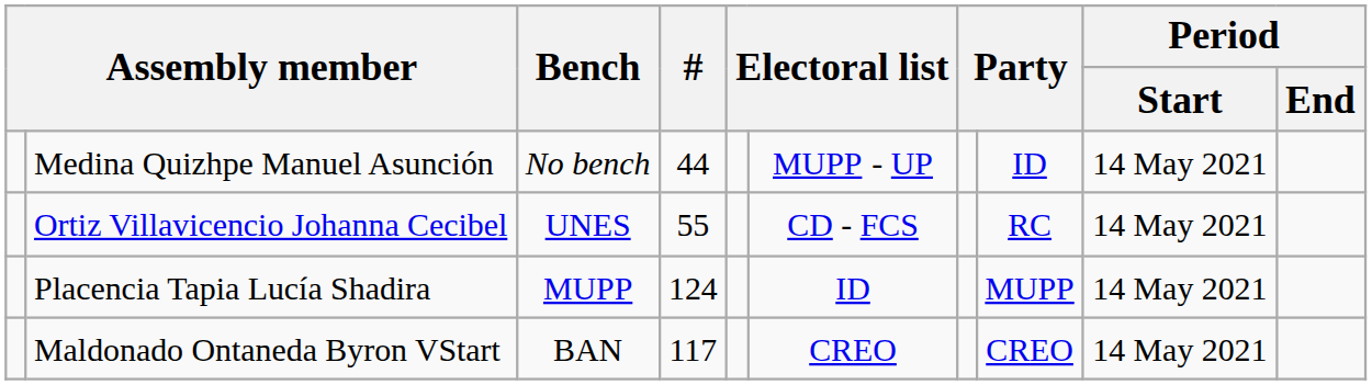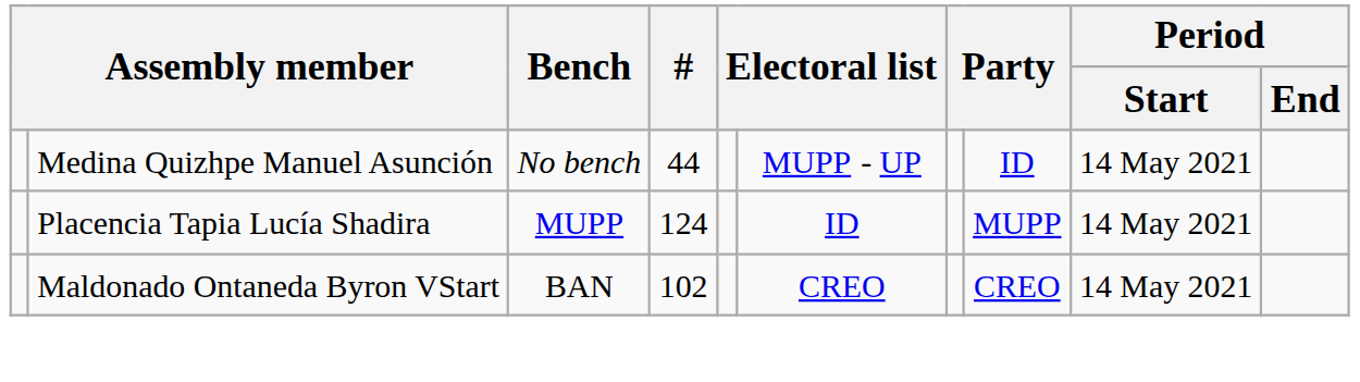- row: Ortiz Villavicencio Johanna Cecibel | UNES | 55 | CD - FCS | RC | 14 May 2021
Maldonado Ontaneda Byron VStart | #: 117 -> 102
